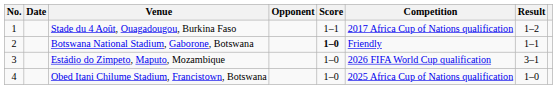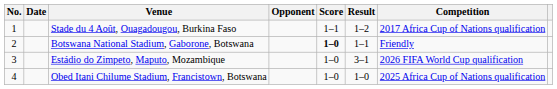columns swapped: Result <-> Competition
